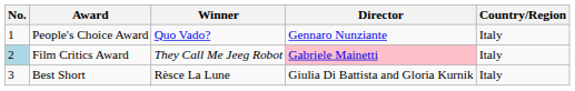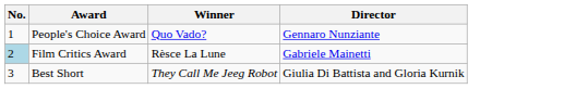- column: Country/Region | Italy | Italy | Italy
Film Critics Award | Winner: They Call Me Jeeg Robot -> Rèsce La Lune
Film Critics Award | Director: pink background -> no background
Best Short | Winner: Rèsce La Lune -> They Call Me Jeeg Robot
